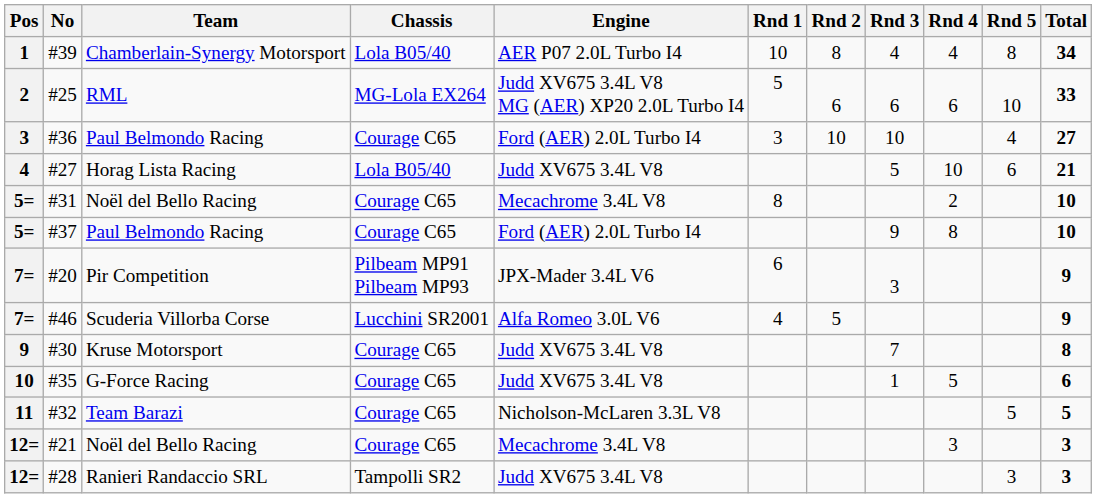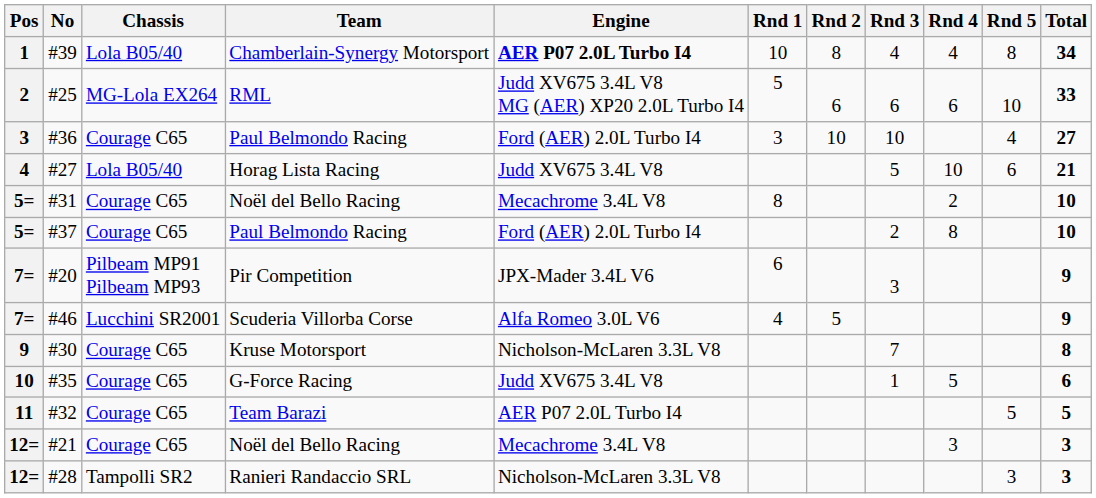columns swapped: Team <-> Chassis
#39 | Engine: normal -> bold
#37 | Rnd 3: 9 -> 2
#30 | Engine: Judd XV675 3.4L V8 -> Nicholson-McLaren 3.3L V8
#32 | Engine: Nicholson-McLaren 3.3L V8 -> AER P07 2.0L Turbo I4
#28 | Engine: Judd XV675 3.4L V8 -> Nicholson-McLaren 3.3L V8
